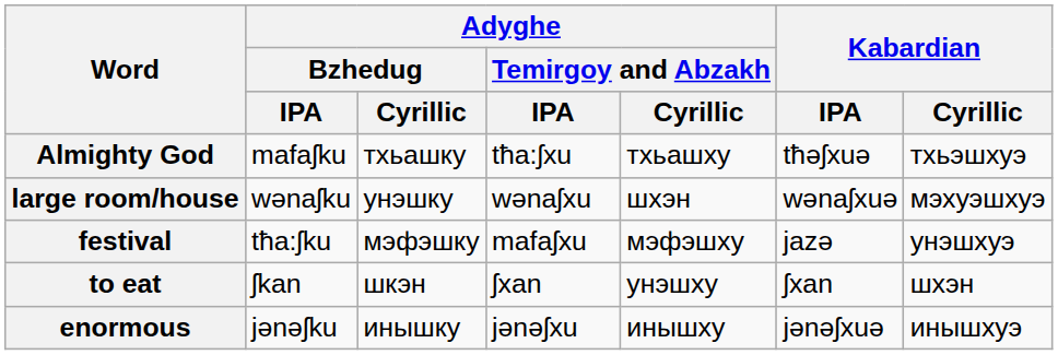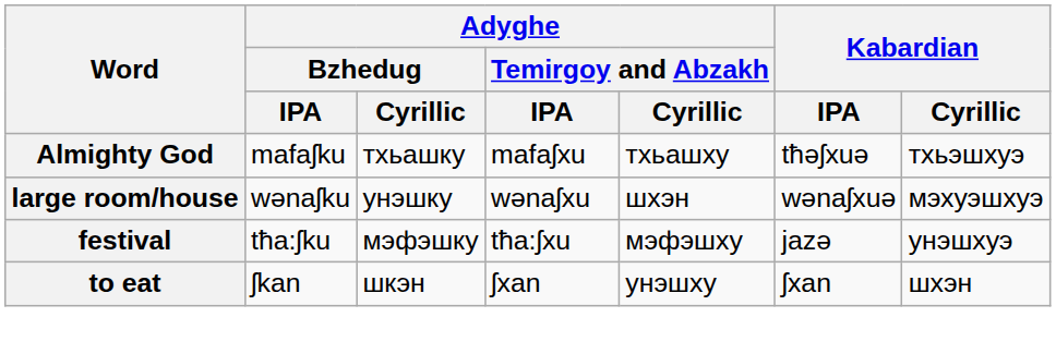Almighty God | Adyghe / Temirgoy and Abzakh / IPA: tħa:ʃxu -> mafaʃxu
festival | Adyghe / Temirgoy and Abzakh / IPA: mafaʃxu -> tħa:ʃxu
- row: enormous | jənəʃku | инышку | jənəʃxu | инышху | jənəʃxuə | инышхуэ
